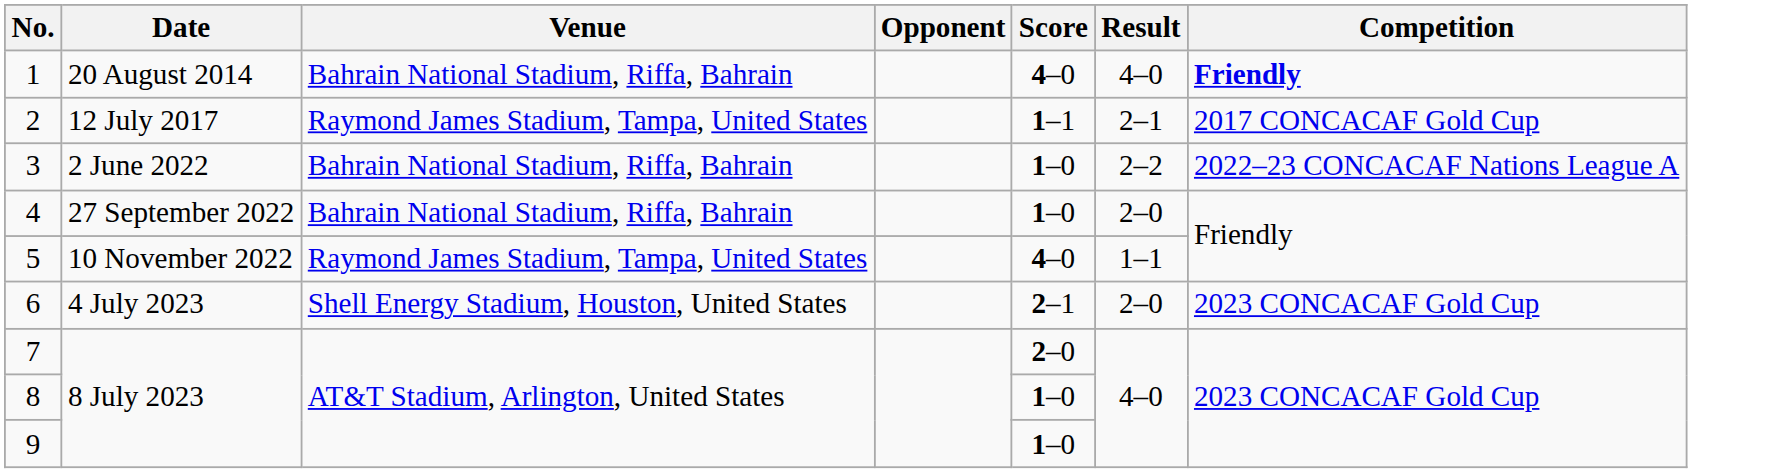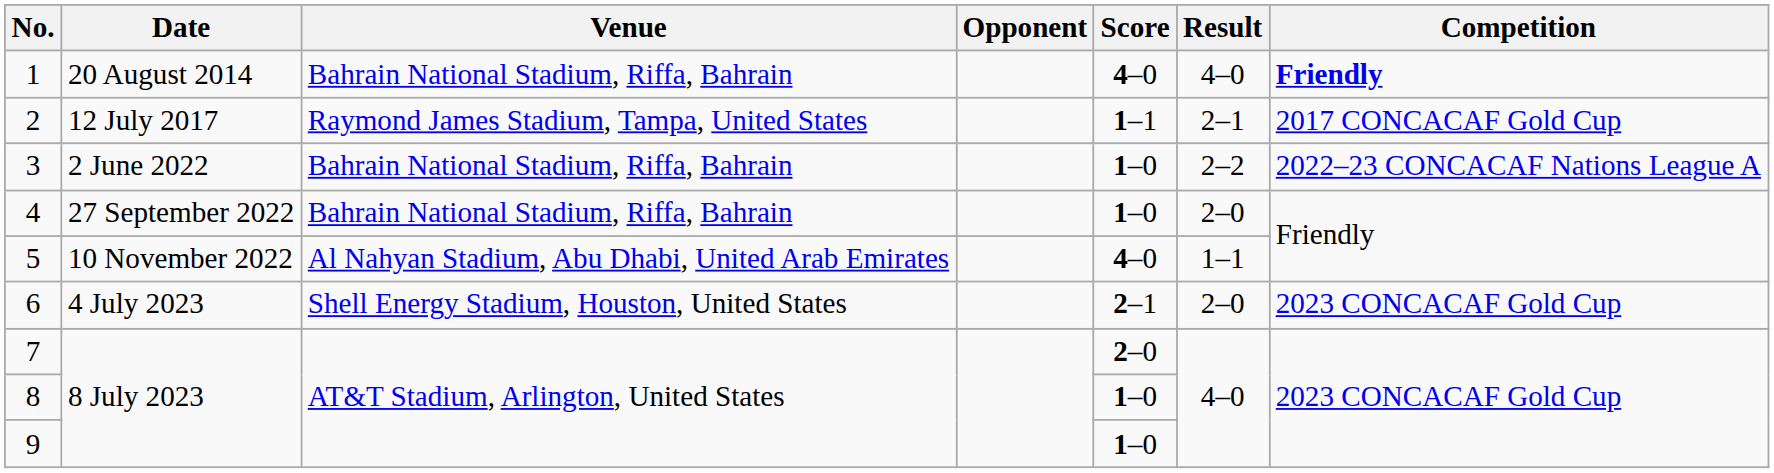5 | Venue: Raymond James Stadium, Tampa, United States -> Al Nahyan Stadium, Abu Dhabi, United Arab Emirates
